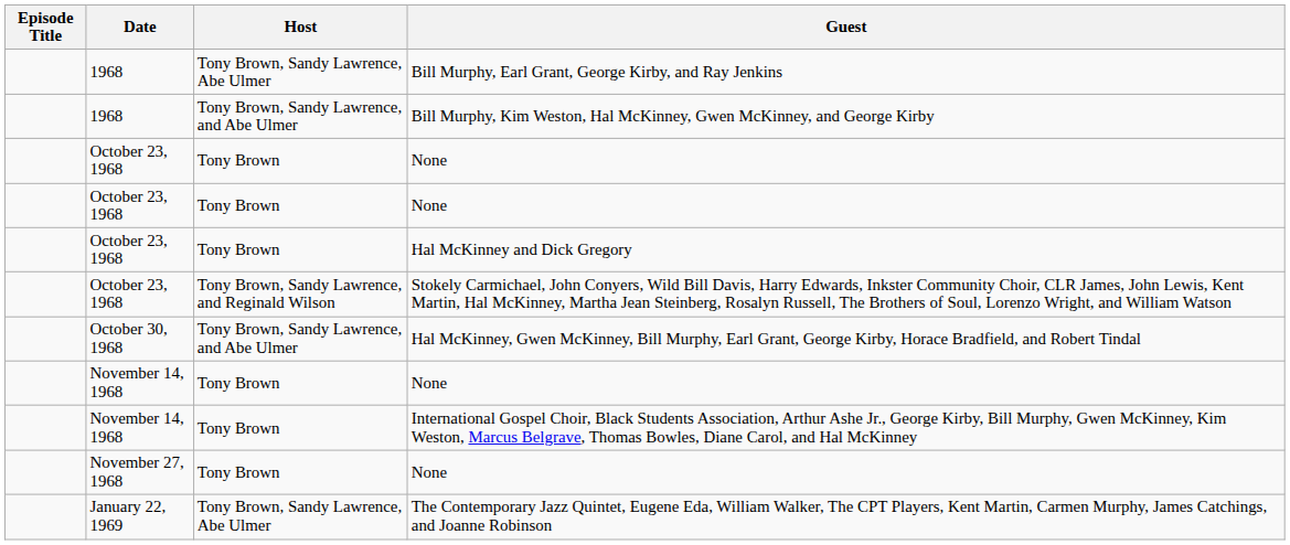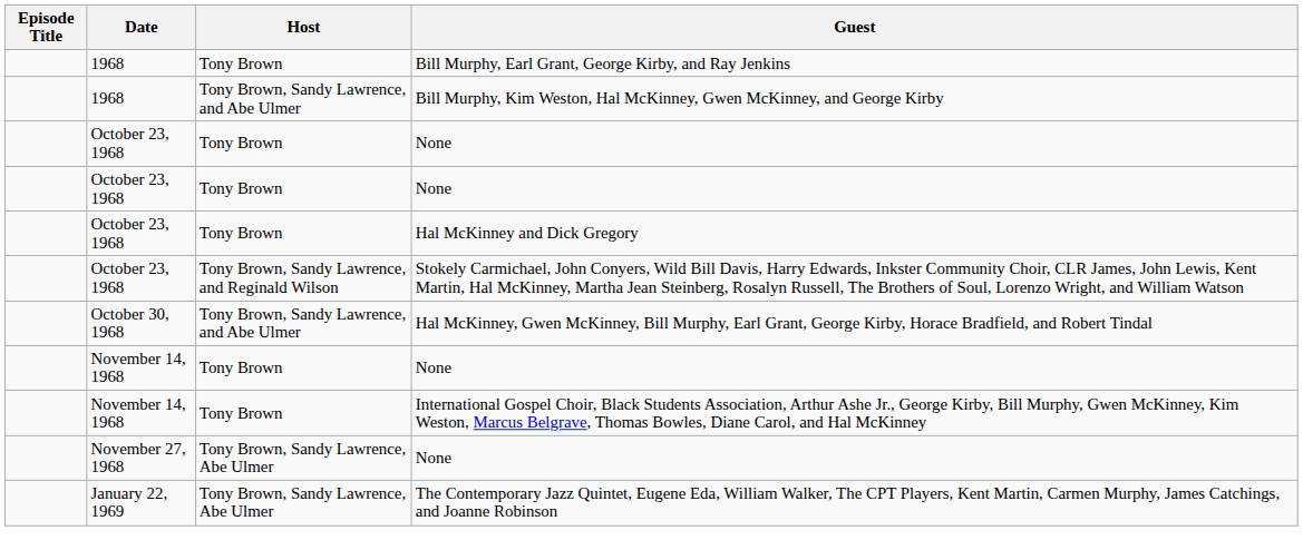Bill Murphy, Earl Grant, George Kirby, and Ray Jenkins | Host: Tony Brown, Sandy Lawrence, Abe Ulmer -> Tony Brown
November 27, 1968 / None | Host: Tony Brown -> Tony Brown, Sandy Lawrence, Abe Ulmer
